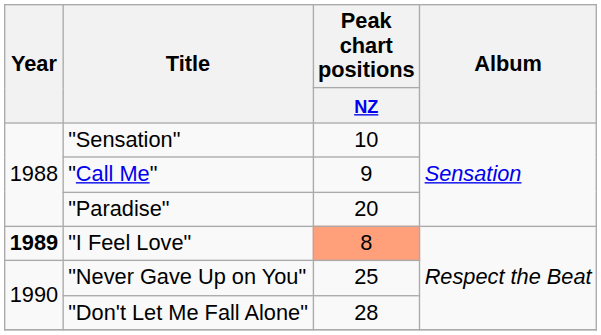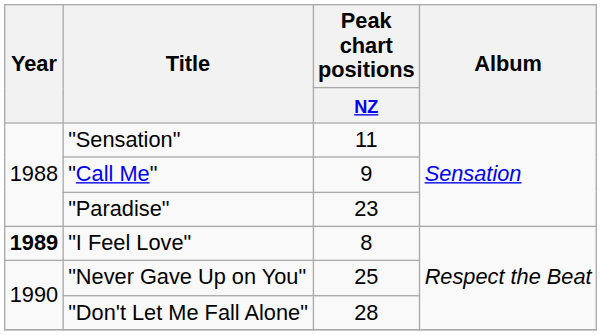"Sensation" | Peak chart positions / NZ: 10 -> 11
"Paradise" | Peak chart positions / NZ: 20 -> 23
"I Feel Love" | Peak chart positions / NZ: lightsalmon background -> no background
